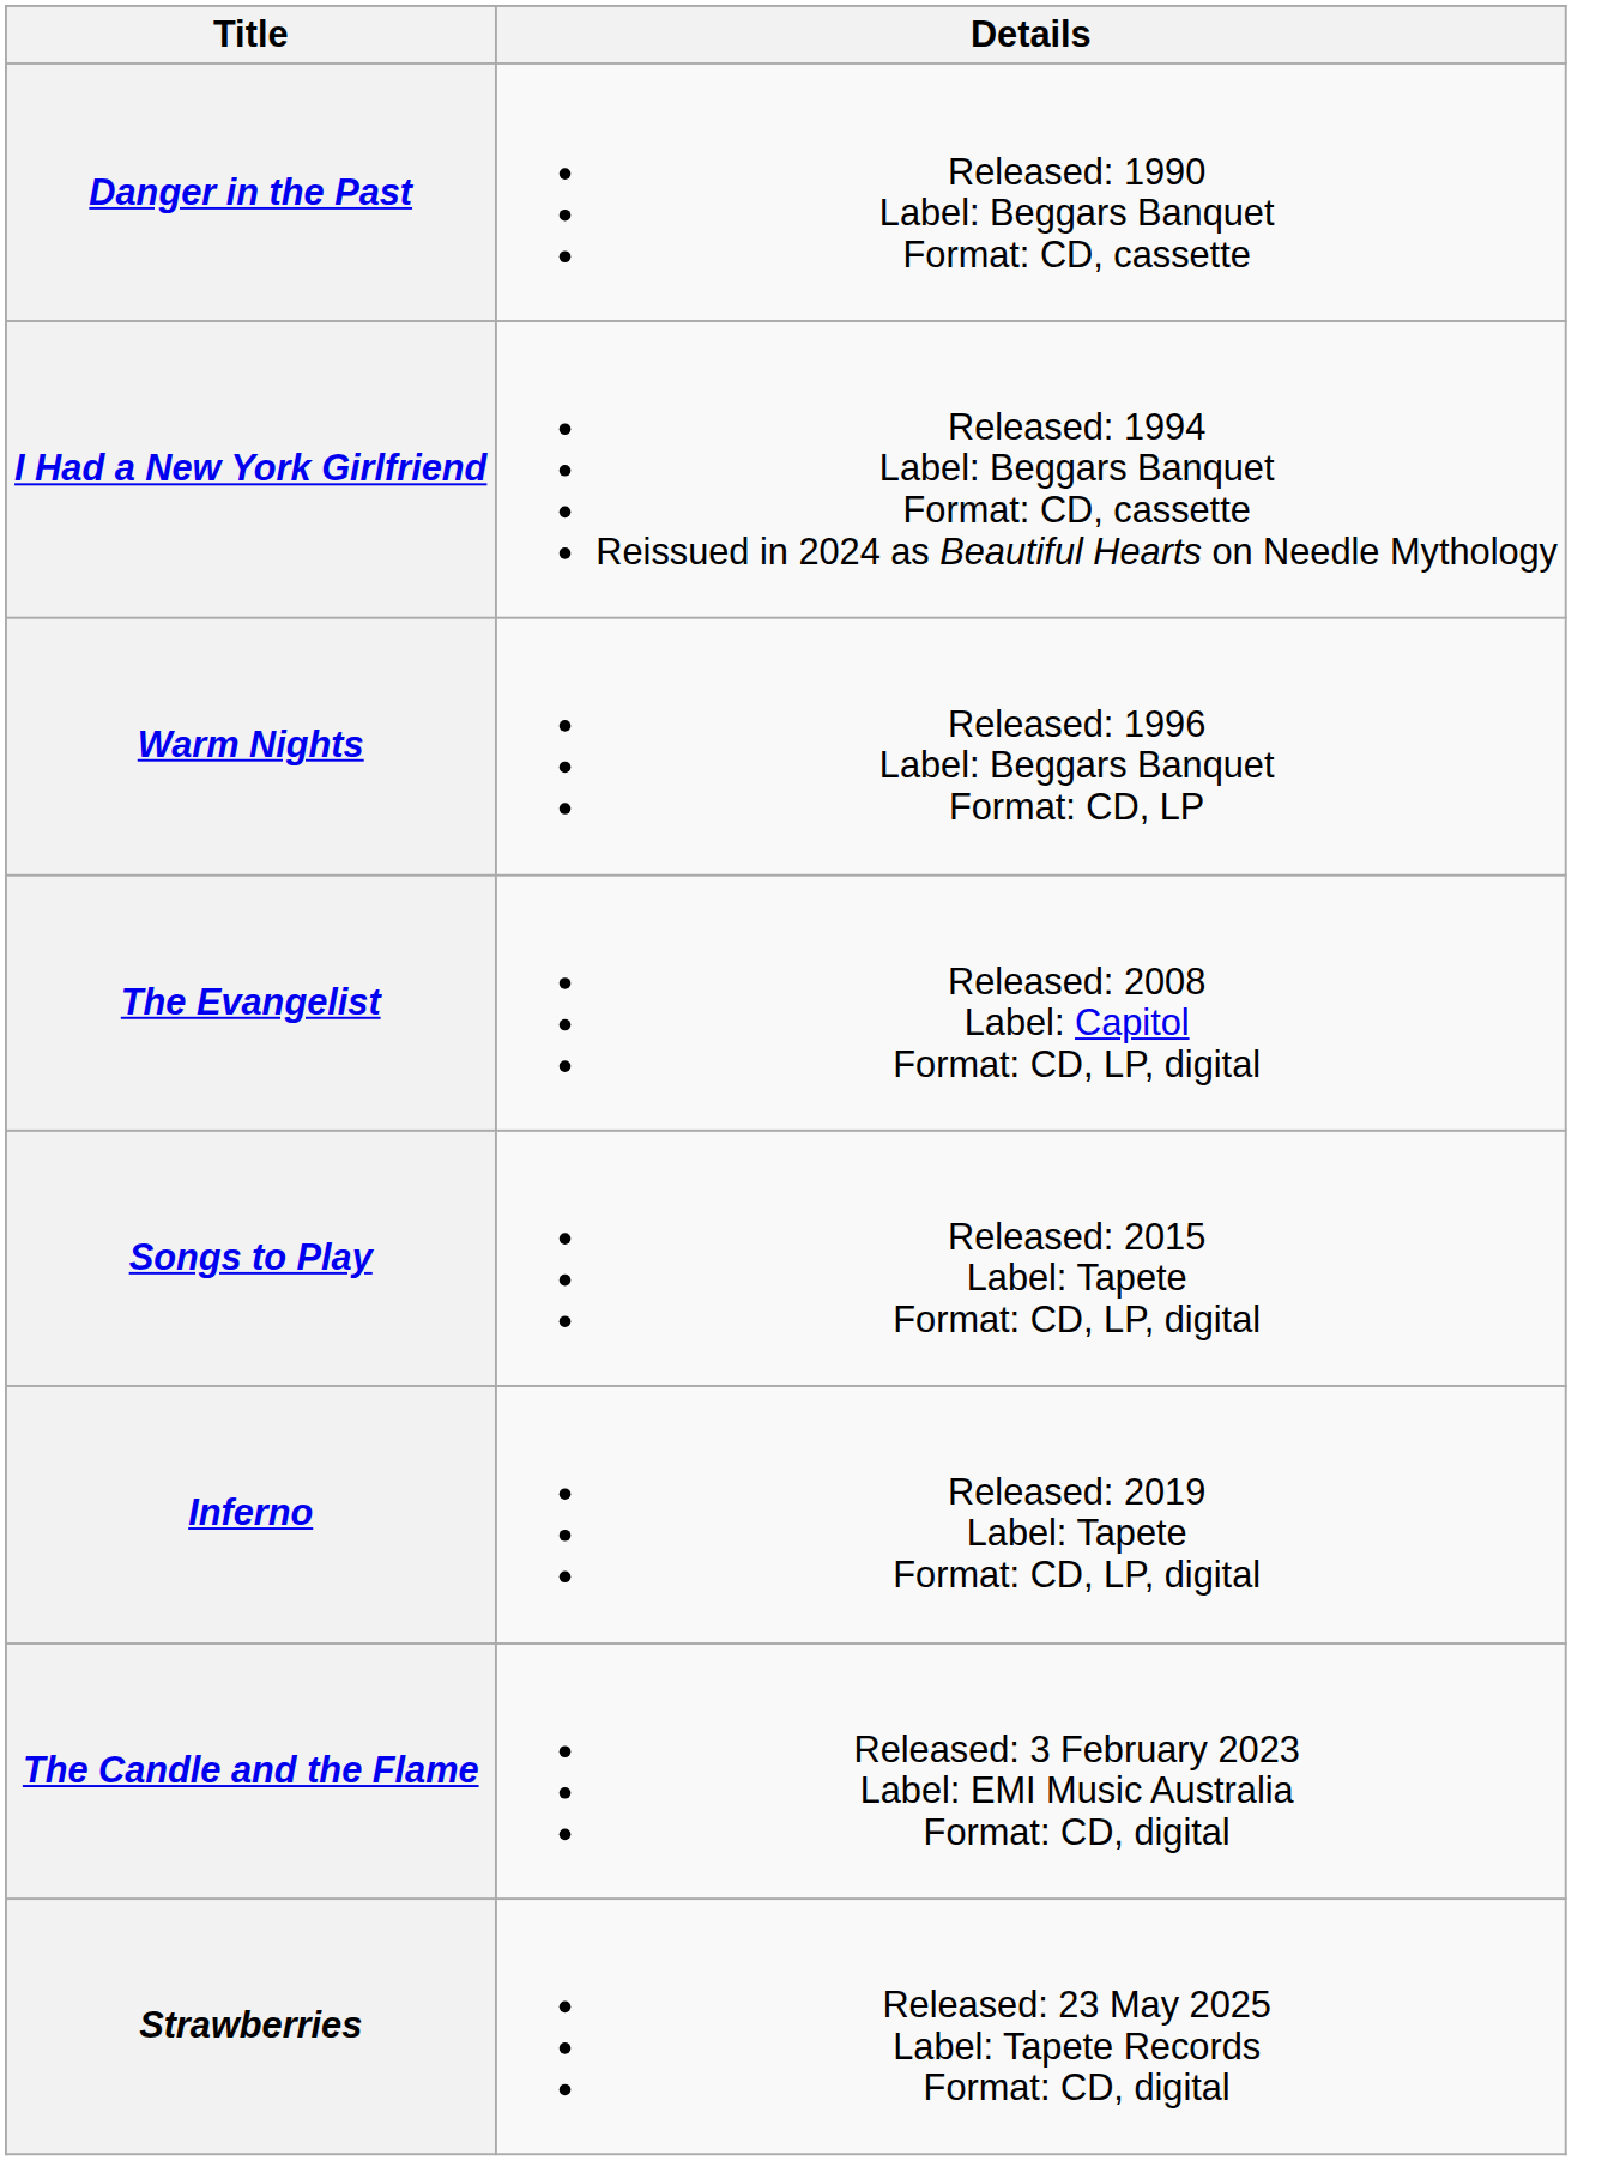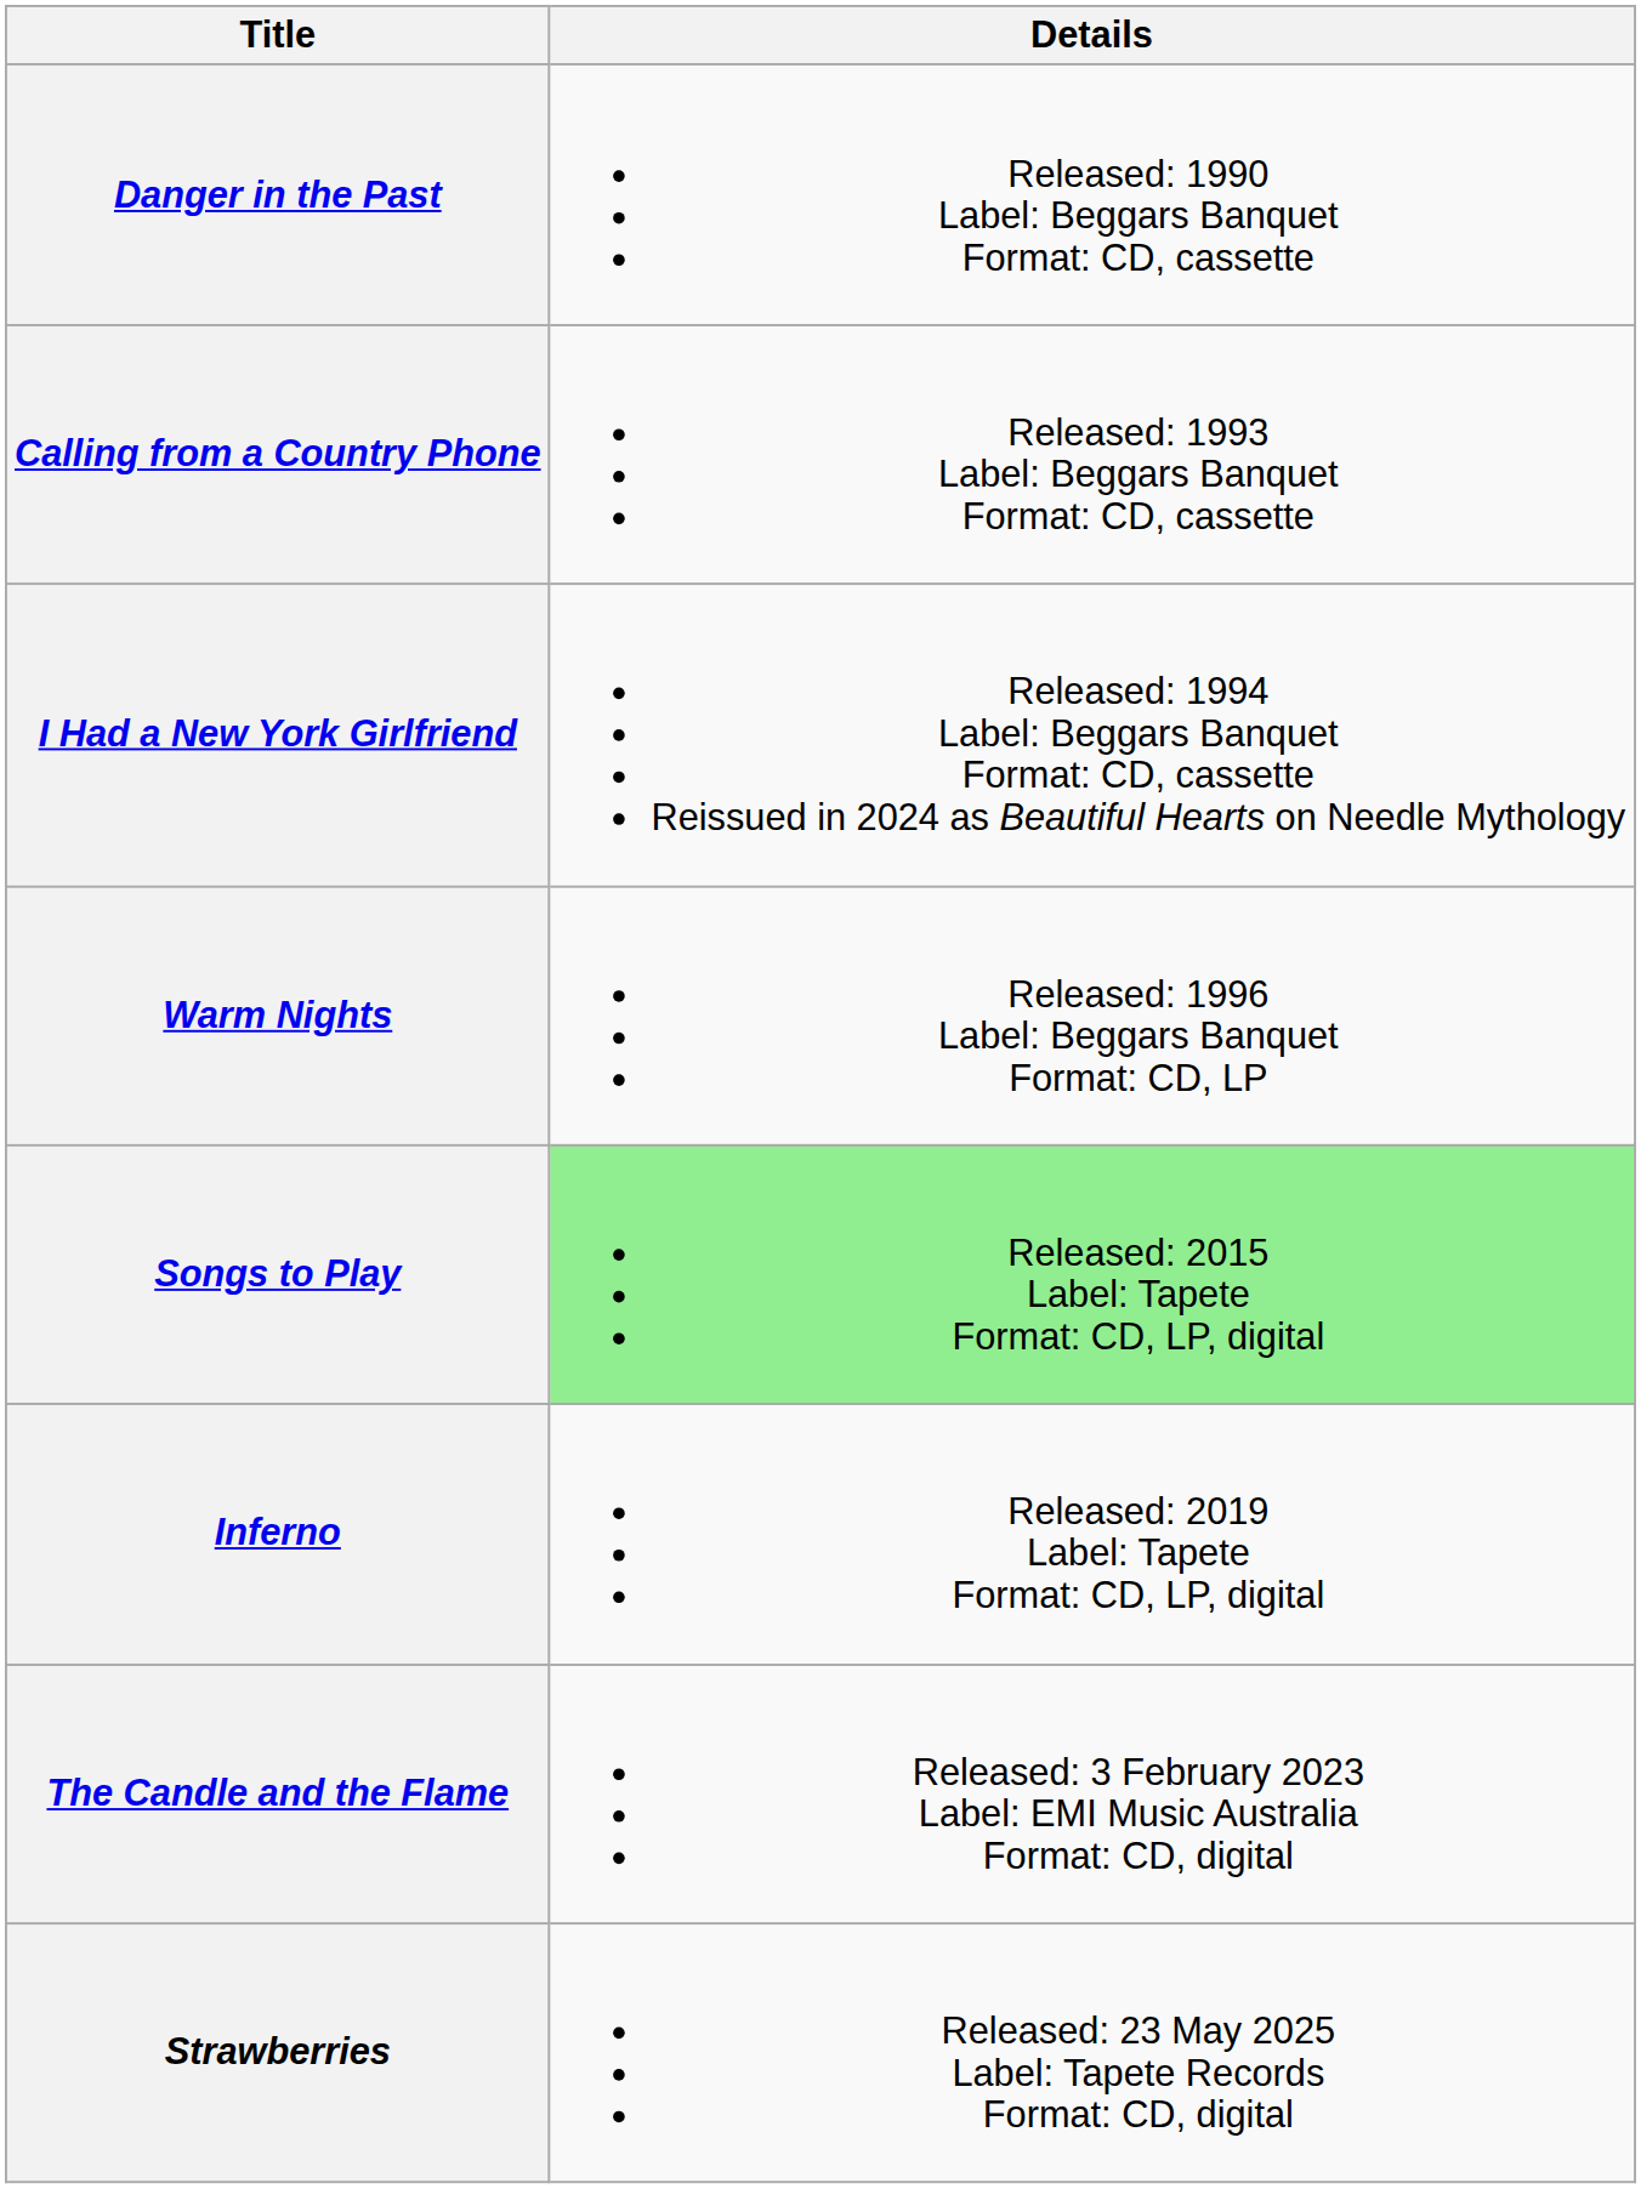+ row: Calling from a Country Phone | Released: 1993 Label: Beggars Banquet Format: CD, cassette
- row: The Evangelist | Released: 2008 Label: Capitol Format: CD, LP, digital
Songs to Play | Details: no background -> lightgreen background
